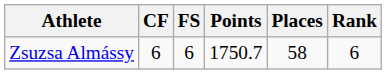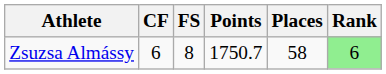Zsuzsa Almássy | FS: 6 -> 8
Zsuzsa Almássy | Rank: no background -> lightgreen background
